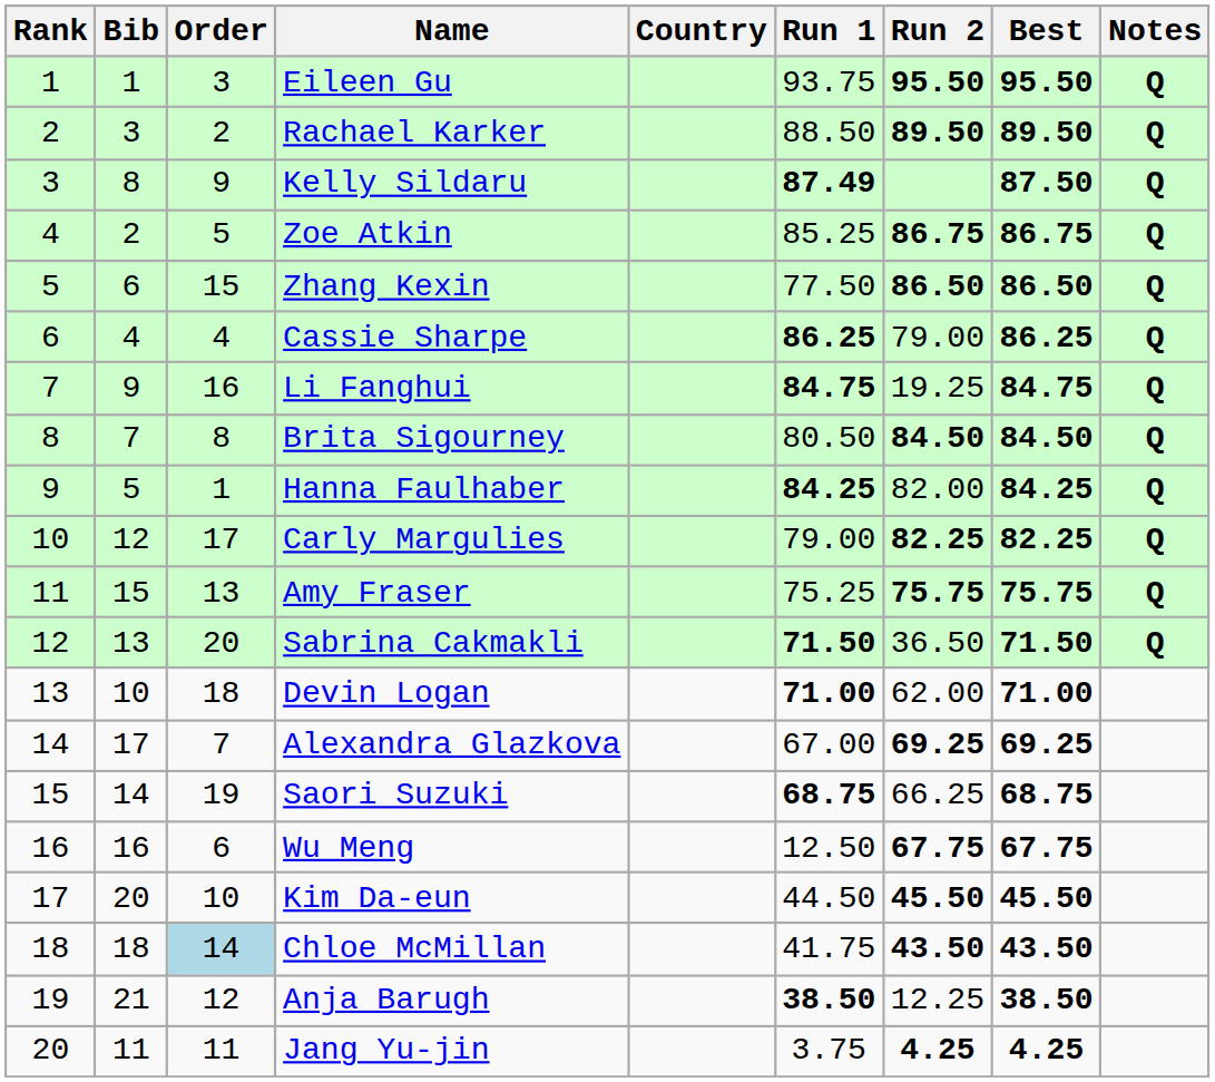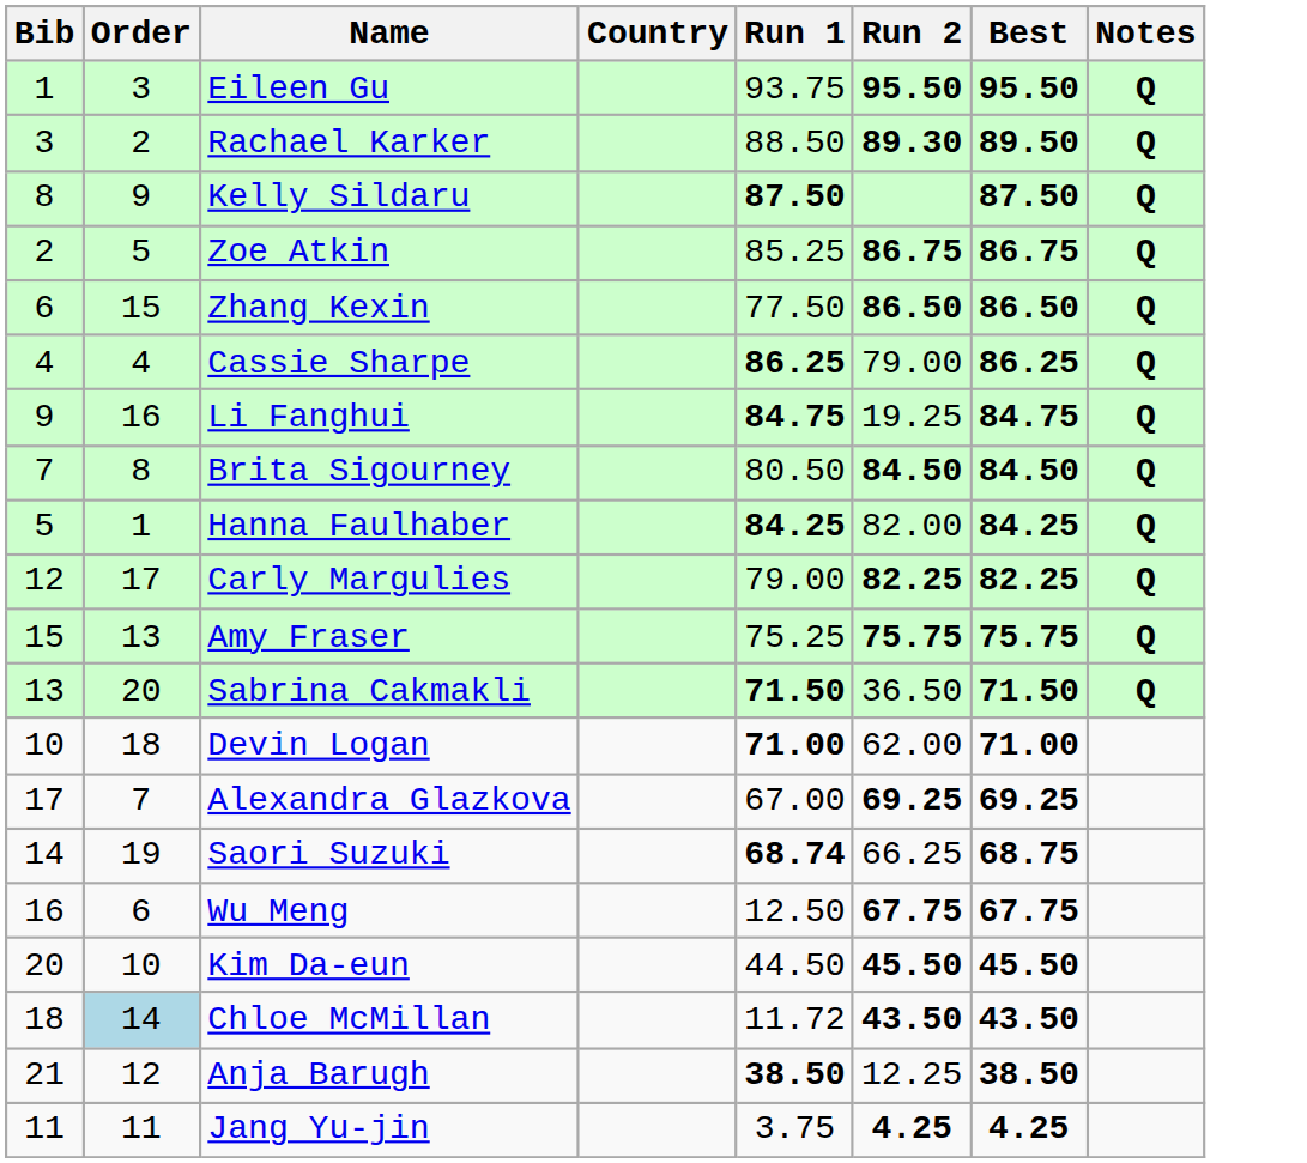- column: Rank | 1 | 2 | 3 | 4 | 5 | 6 | 7 | 8 | 9 | 10 | 11 | 12 | 13 | 14 | 15 | 16 | 17 | 18 | 19 | 20
Rachael Karker | Run 2: 89.50 -> 89.30
Kelly Sildaru | Run 1: 87.49 -> 87.50
Saori Suzuki | Run 1: 68.75 -> 68.74
Chloe McMillan | Run 1: 41.75 -> 11.72
